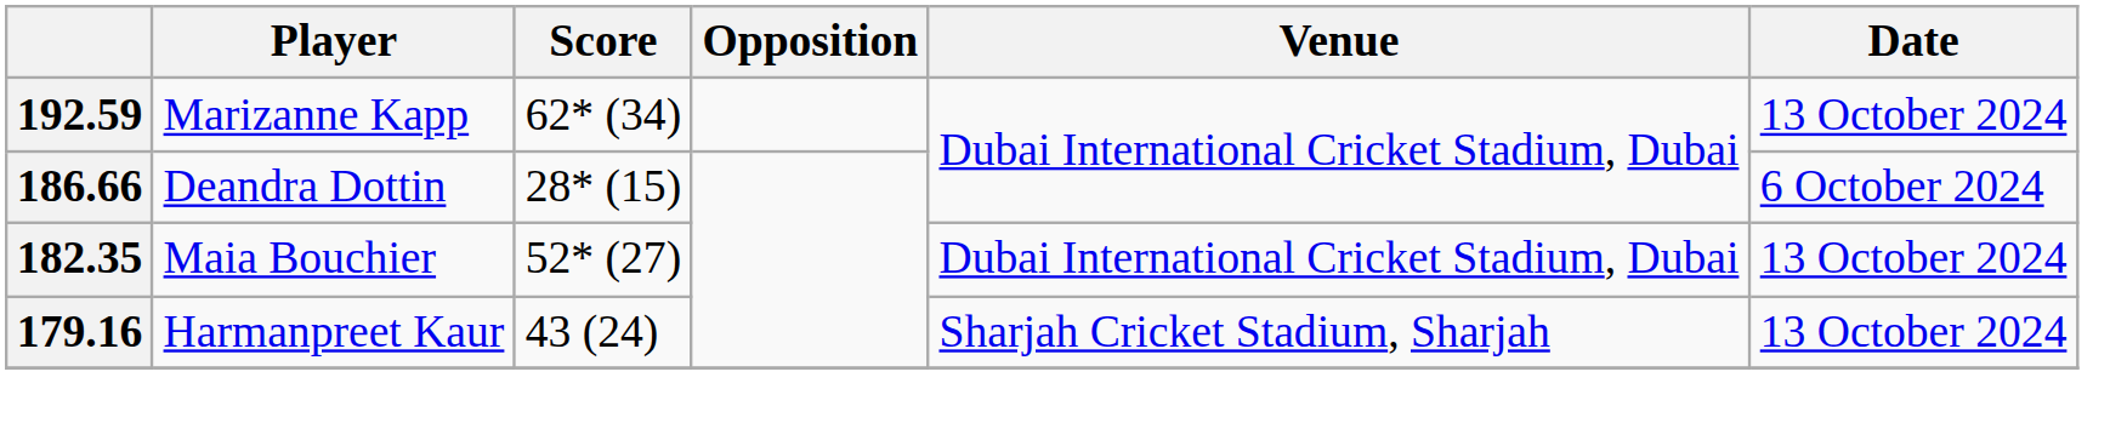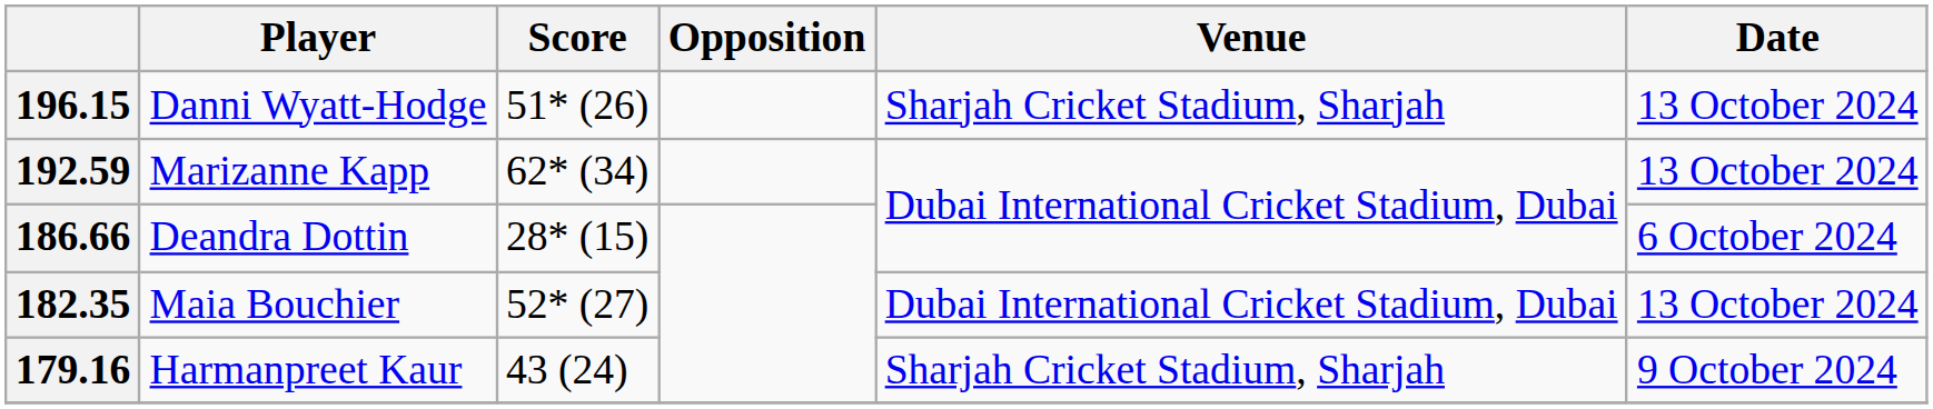+ row: 196.15 | Danni Wyatt-Hodge | 51* (26) | Sharjah Cricket Stadium, Sharjah | 13 October 2024
179.16 | Date: 13 October 2024 -> 9 October 2024
